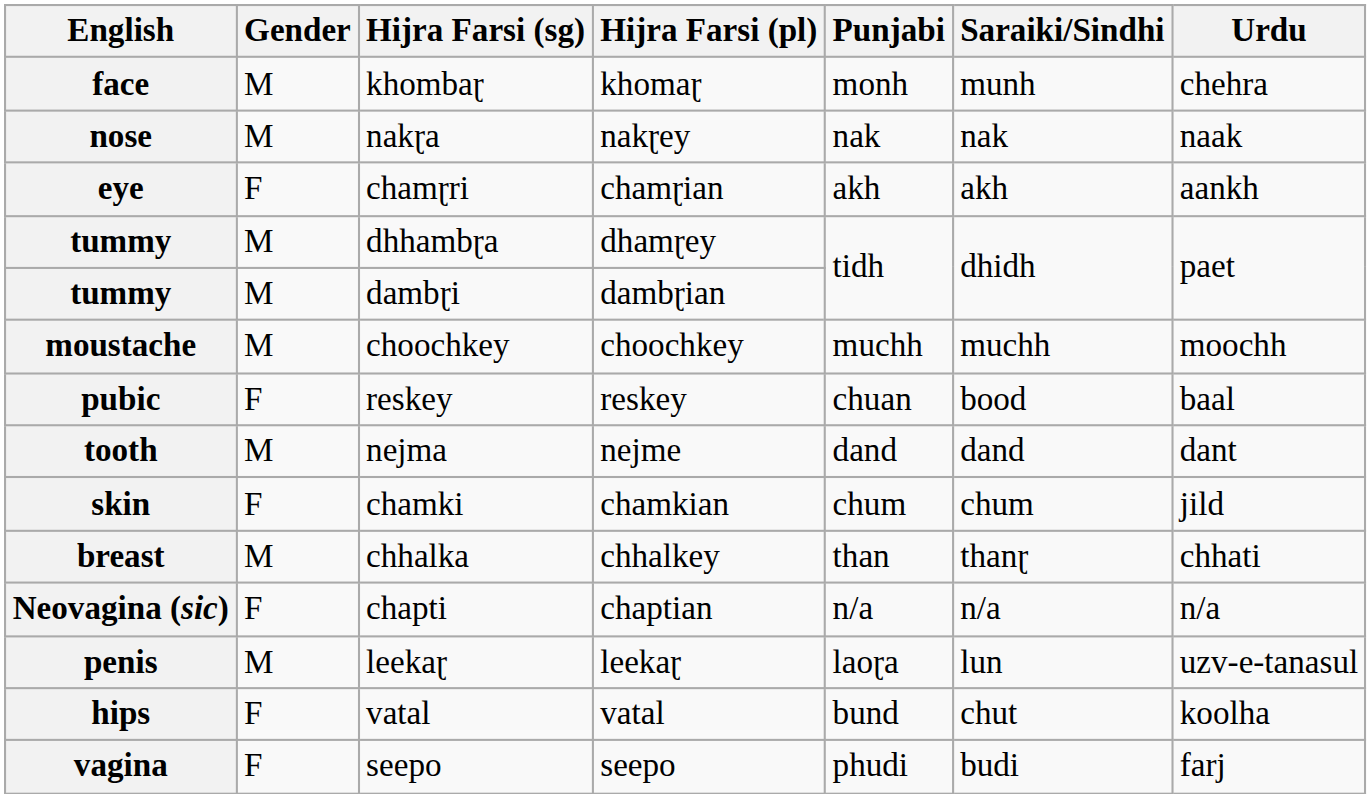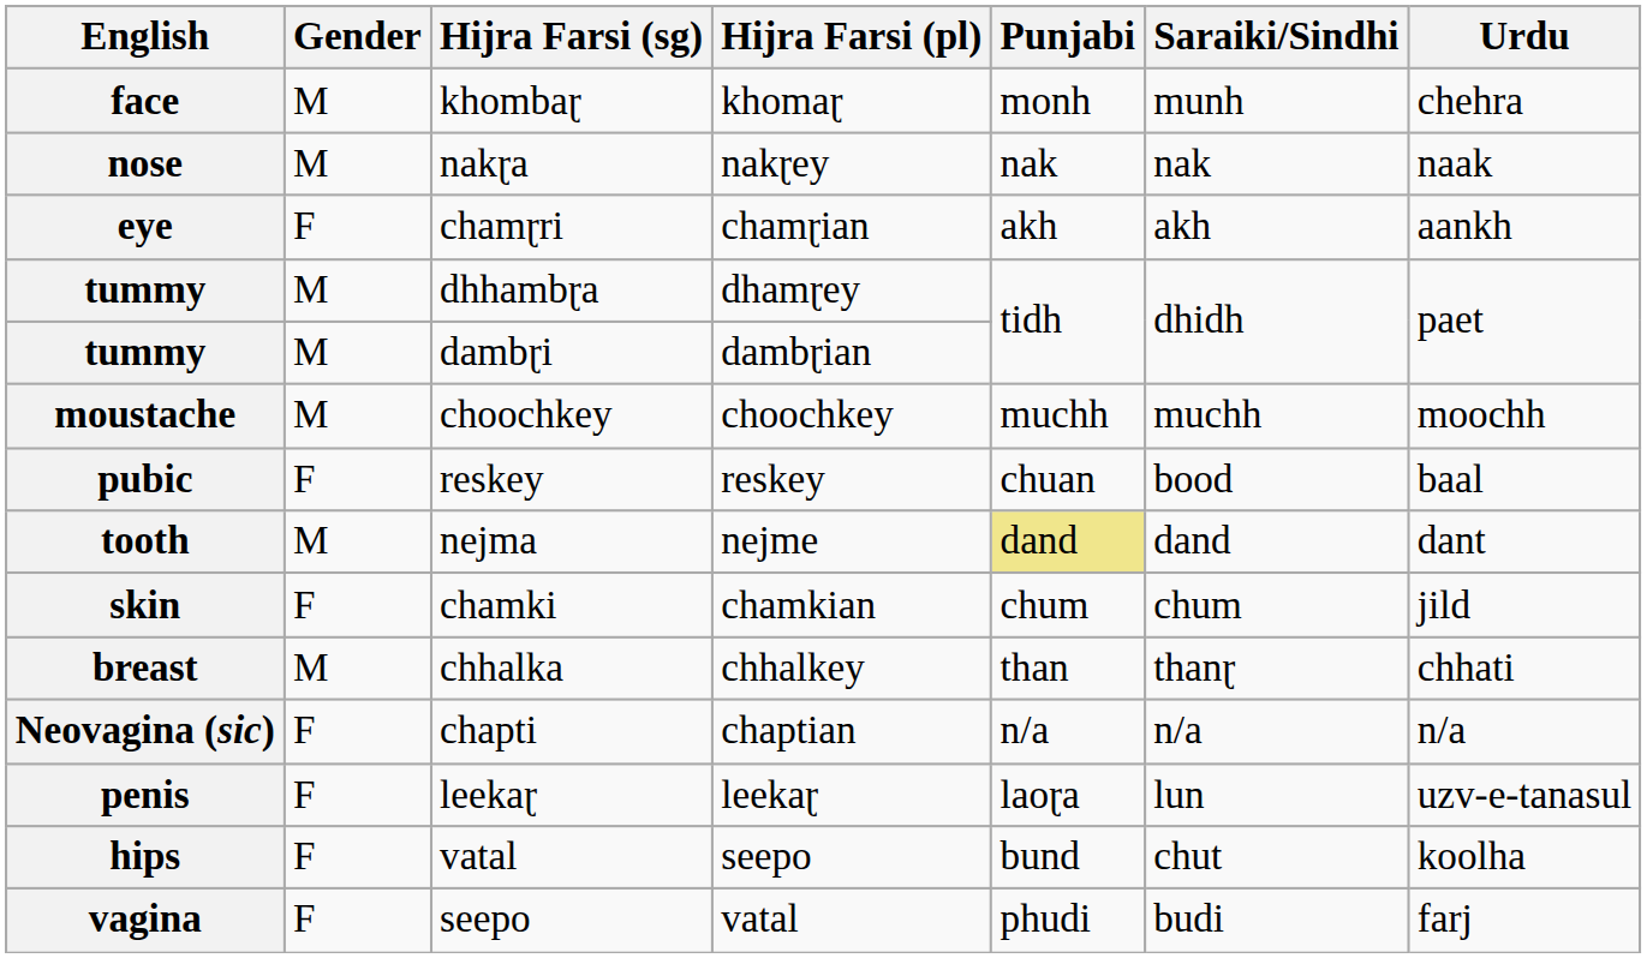tooth | Punjabi: no background -> khaki background
penis | Gender: M -> F
hips | Hijra Farsi (pl): vatal -> seepo
vagina | Hijra Farsi (pl): seepo -> vatal
